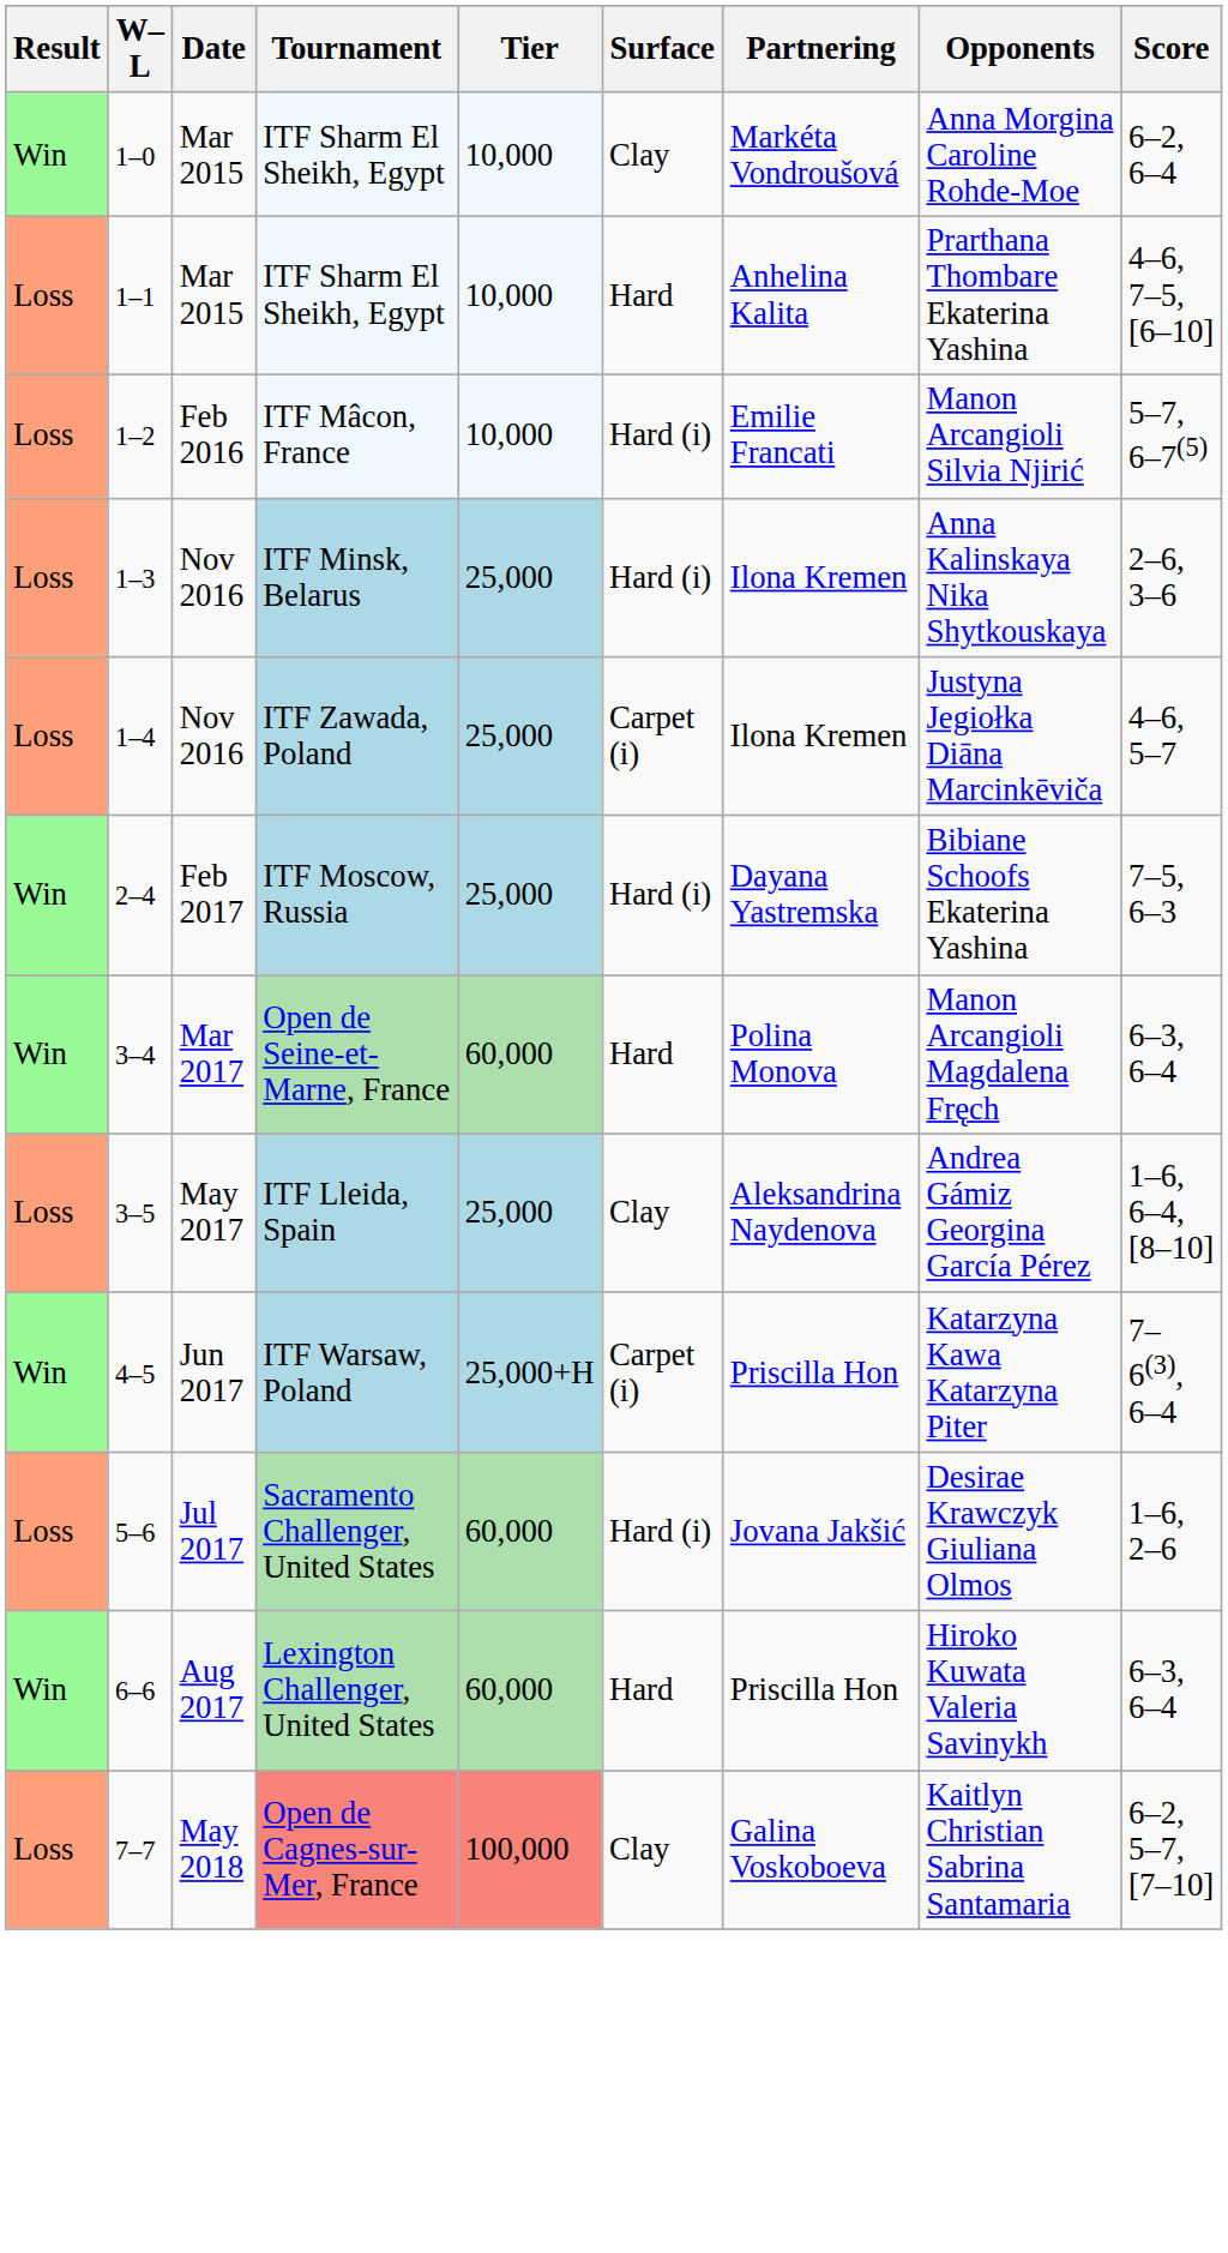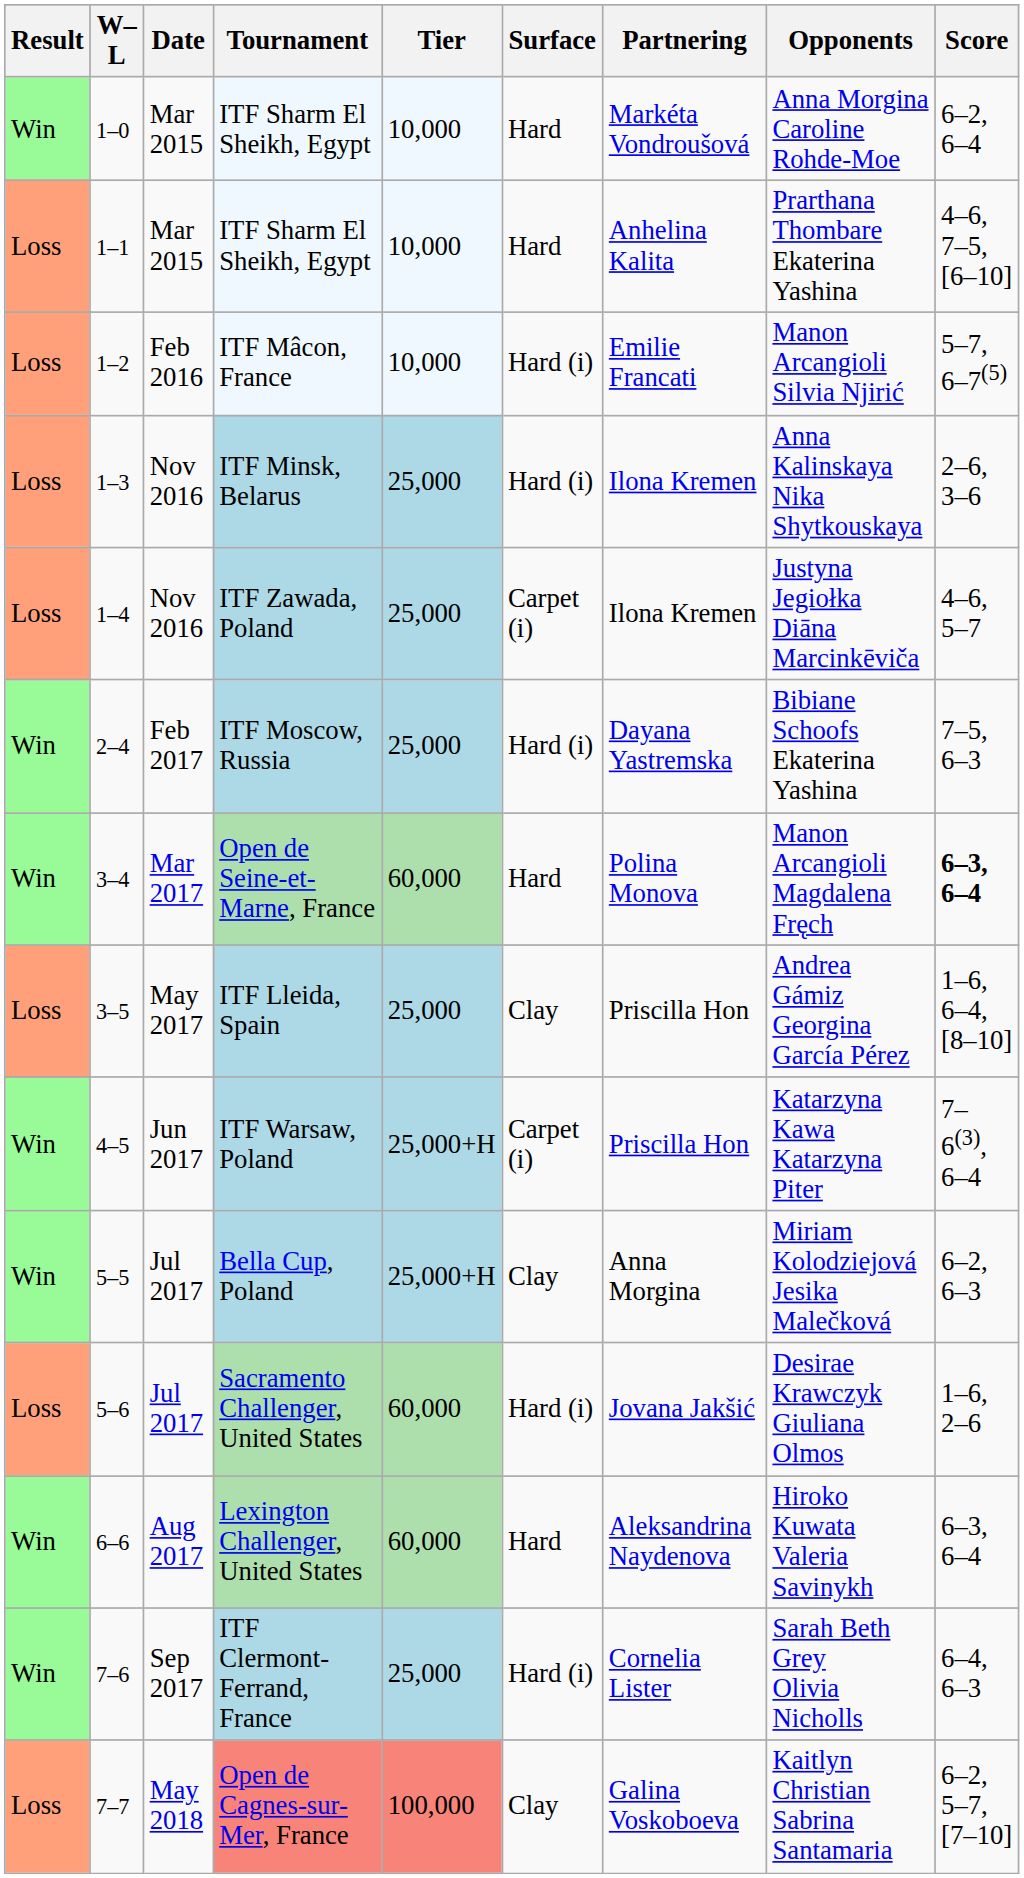1–0 / ITF Sharm El Sheikh, Egypt | Surface: Clay -> Hard
Open de Seine-et-Marne, France | Score: normal -> bold
ITF Lleida, Spain | Partnering: Aleksandrina Naydenova -> Priscilla Hon
+ row: Win | 5–5 | Jul 2017 | Bella Cup, Poland | 25,000+H | Clay | Anna Morgina | Miriam Kolodziejová Jesika Malečková | 6–2, 6–3
Lexington Challenger, United States | Partnering: Priscilla Hon -> Aleksandrina Naydenova
+ row: Win | 7–6 | Sep 2017 | ITF Clermont-Ferrand, France | 25,000 | Hard (i) | Cornelia Lister | Sarah Beth Grey Olivia Nicholls | 6–4, 6–3
